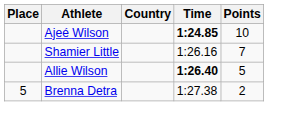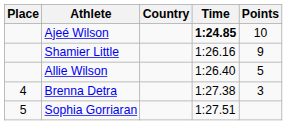Shamier Little | Points: 7 -> 9
Allie Wilson | Time: bold -> normal
Brenna Detra | Place: 5 -> 4
Brenna Detra | Points: 2 -> 3
+ row: 5 | Sophia Gorriaran | 1:27.51
